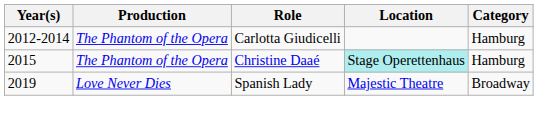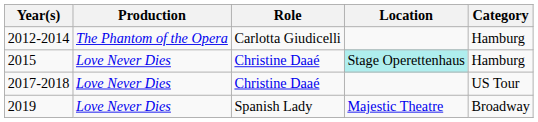2015 | Production: The Phantom of the Opera -> Love Never Dies
+ row: 2017-2018 | Love Never Dies | Christine Daaé | US Tour
